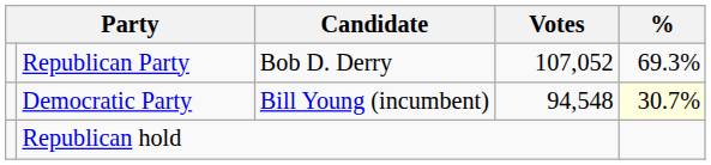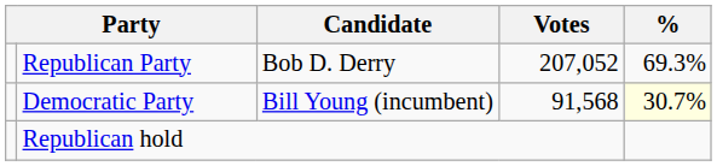Republican Party | Votes: 107,052 -> 207,052
Democratic Party | Votes: 94,548 -> 91,568
